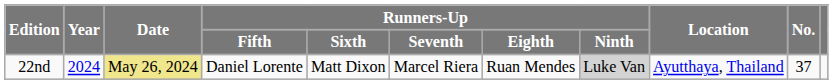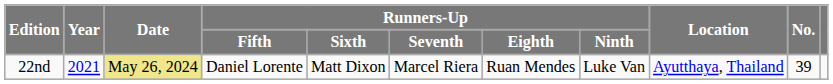22nd | Year: 2024 -> 2021
22nd | Runners-Up / Ninth: lightgrey background -> no background
22nd | No.: 37 -> 39
